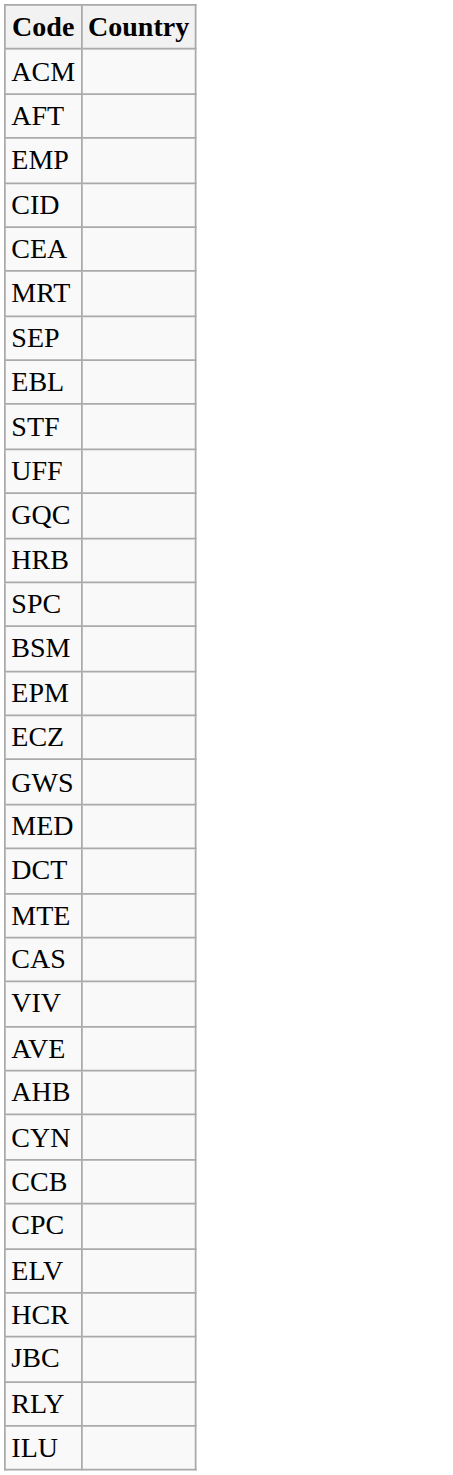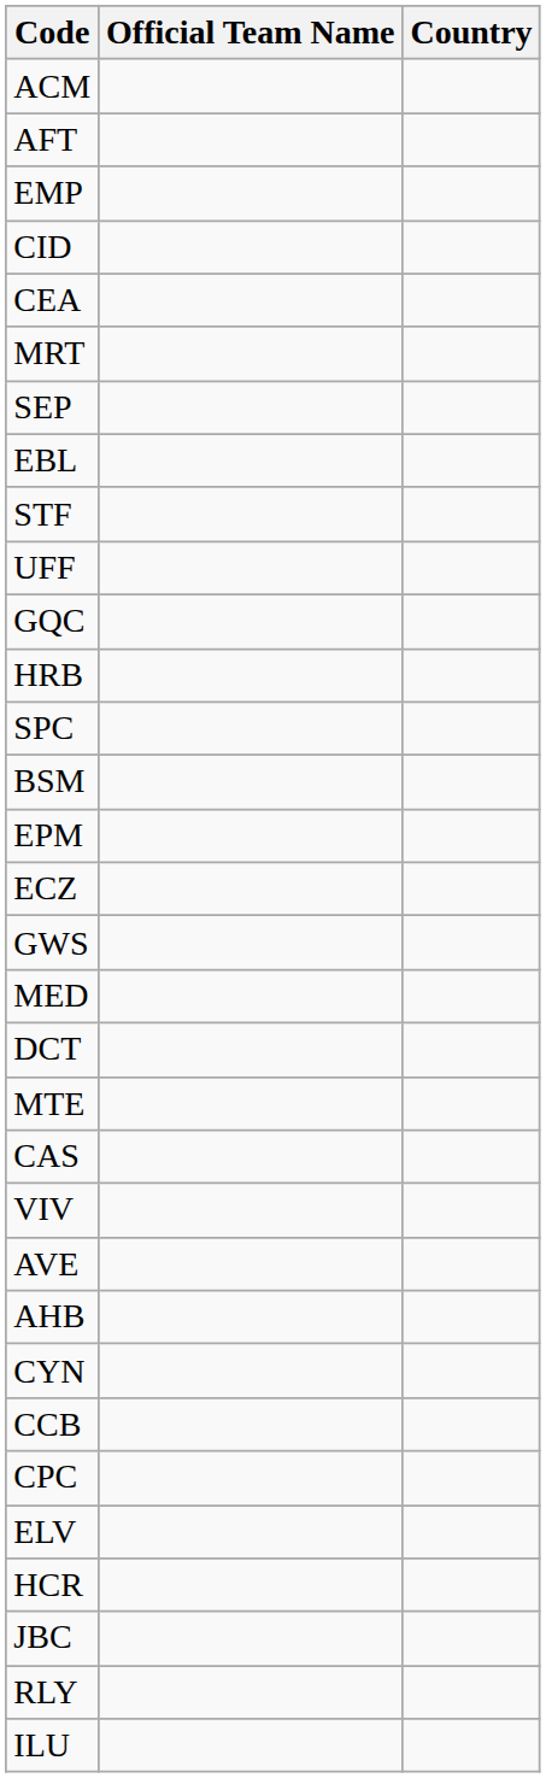+ column: Official Team Name
